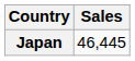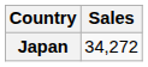Japan | Sales: 46,445 -> 34,272
